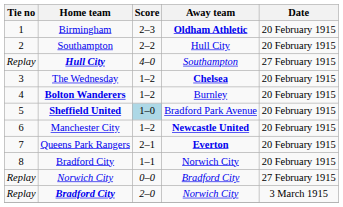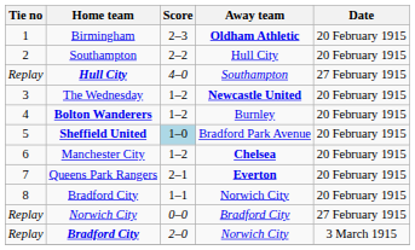The Wednesday | Away team: Chelsea -> Newcastle United
Manchester City | Away team: Newcastle United -> Chelsea
